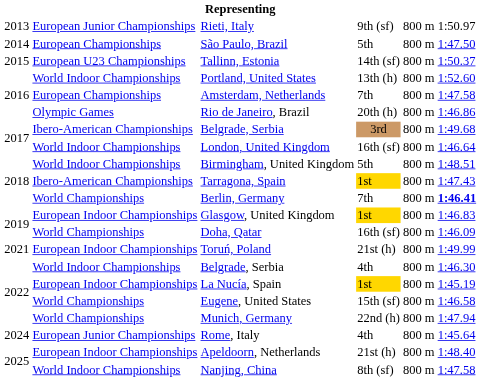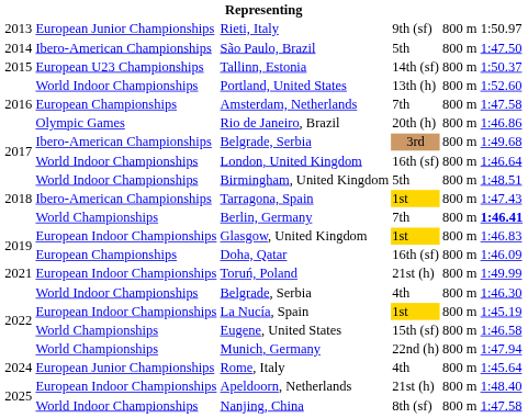São Paulo, Brazil | column 2: European Championships -> Ibero-American Championships
Doha, Qatar | column 2: World Championships -> European Championships
